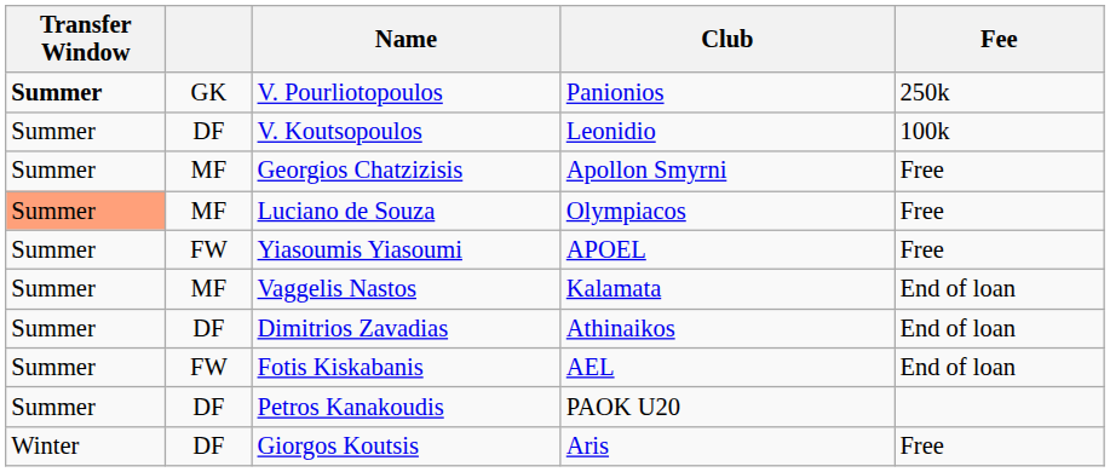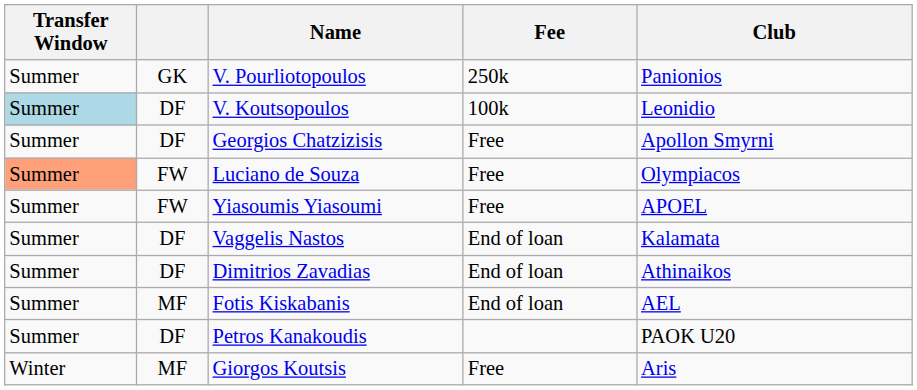columns swapped: Club <-> Fee
V. Pourliotopoulos | Transfer Window: bold -> normal
V. Koutsopoulos | Transfer Window: no background -> lightblue background
Georgios Chatzizisis | column 2: MF -> DF
Luciano de Souza | column 2: MF -> FW
Vaggelis Nastos | column 2: MF -> DF
Fotis Kiskabanis | column 2: FW -> MF
Giorgos Koutsis | column 2: DF -> MF
